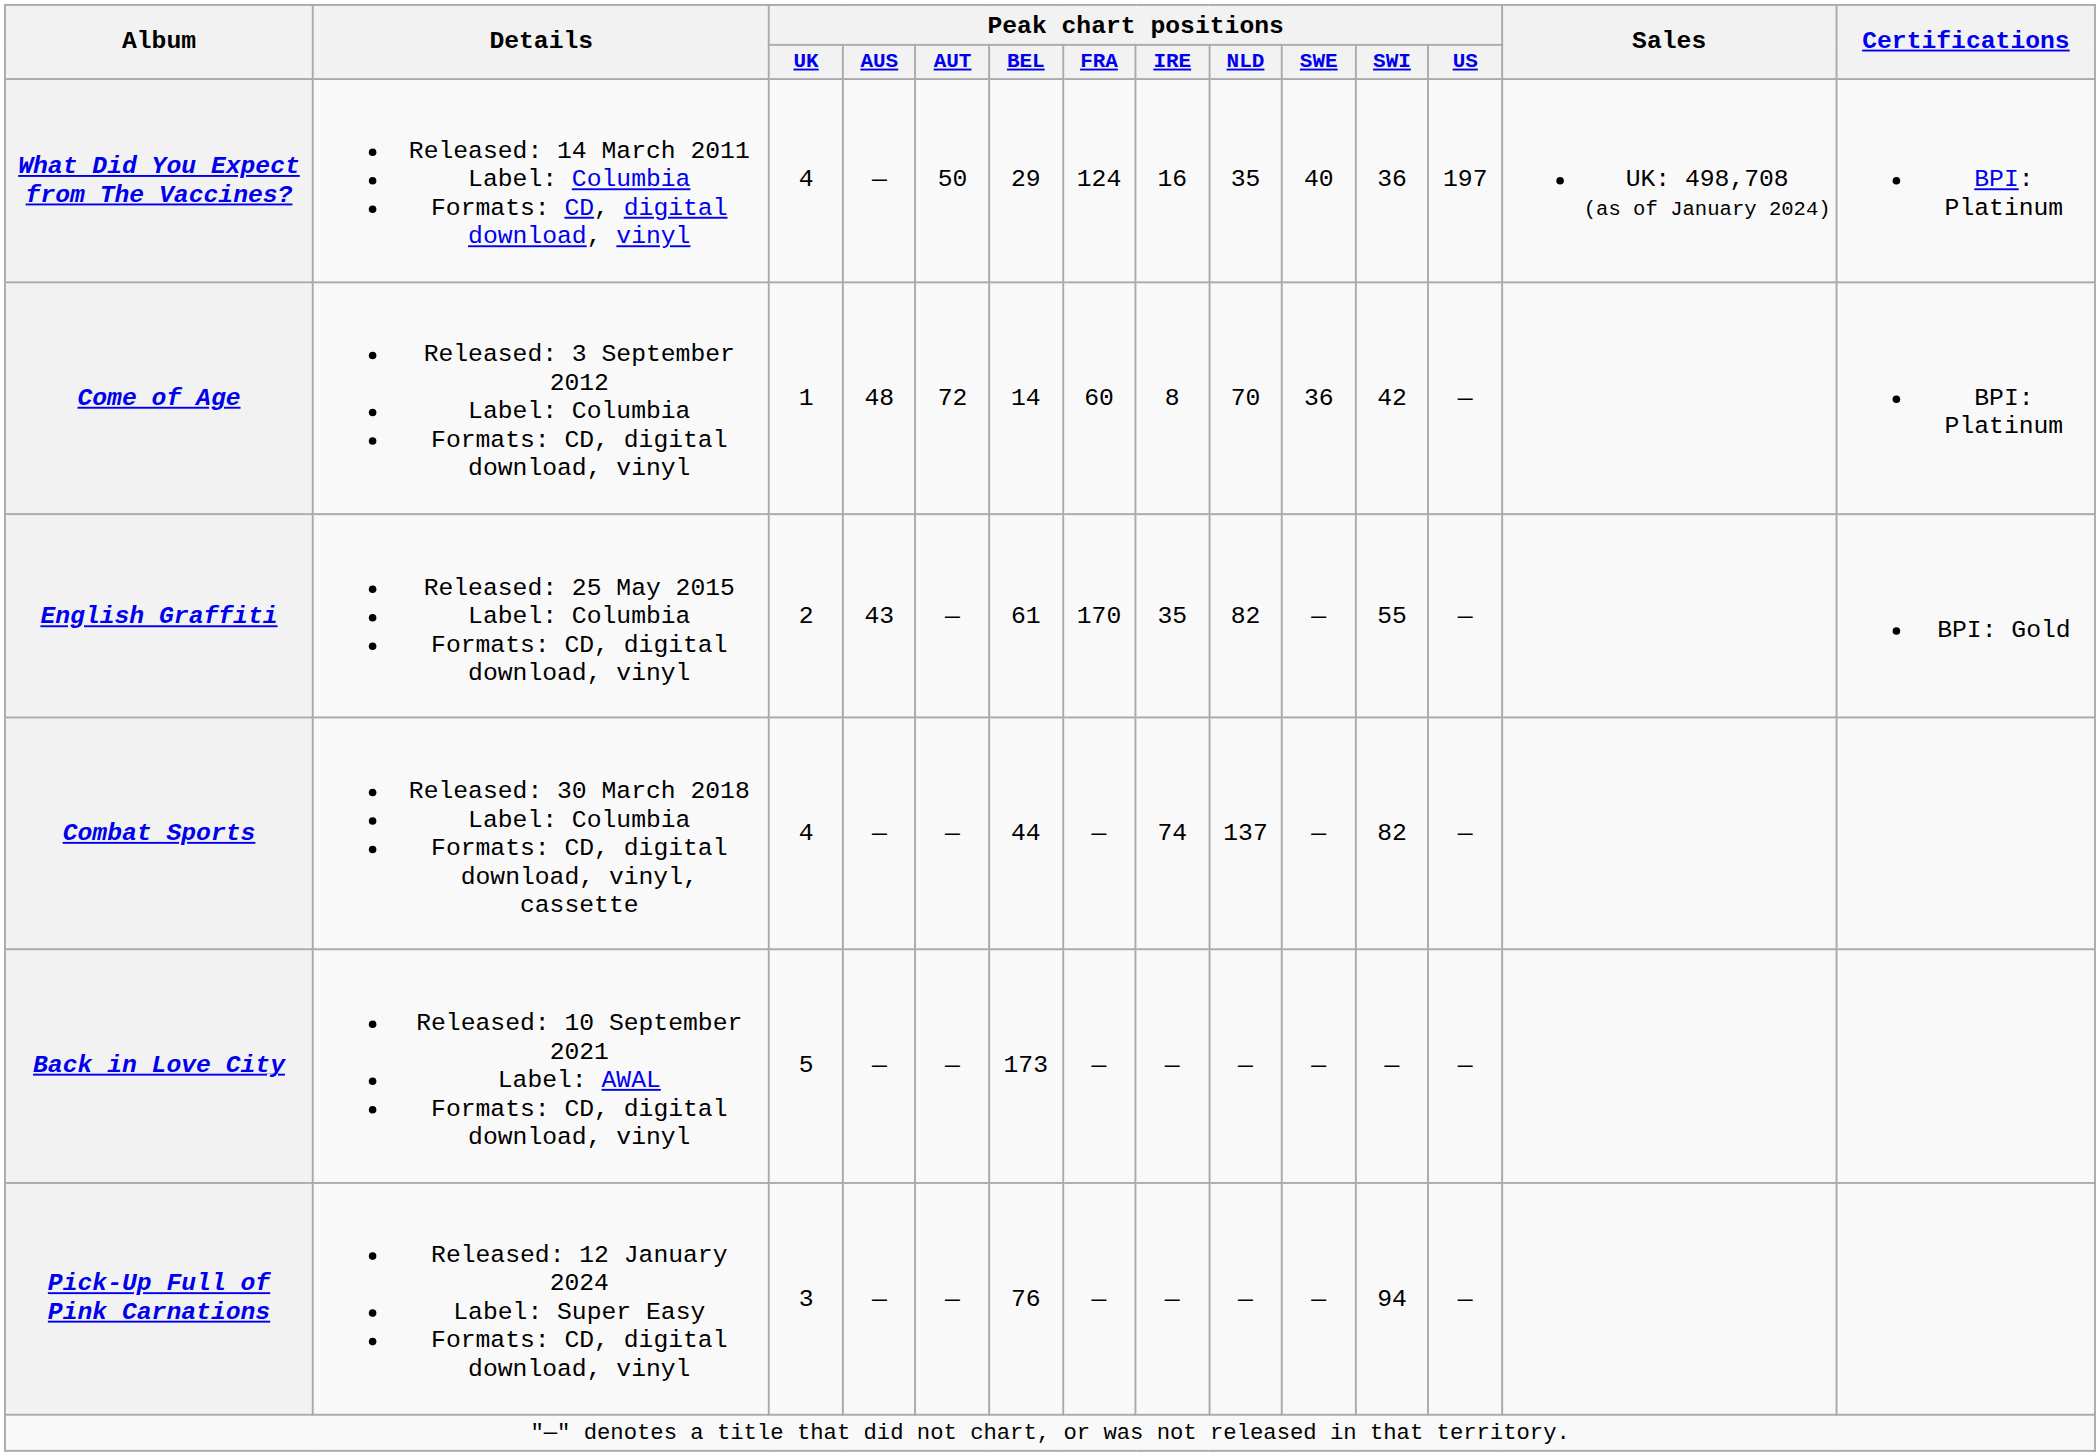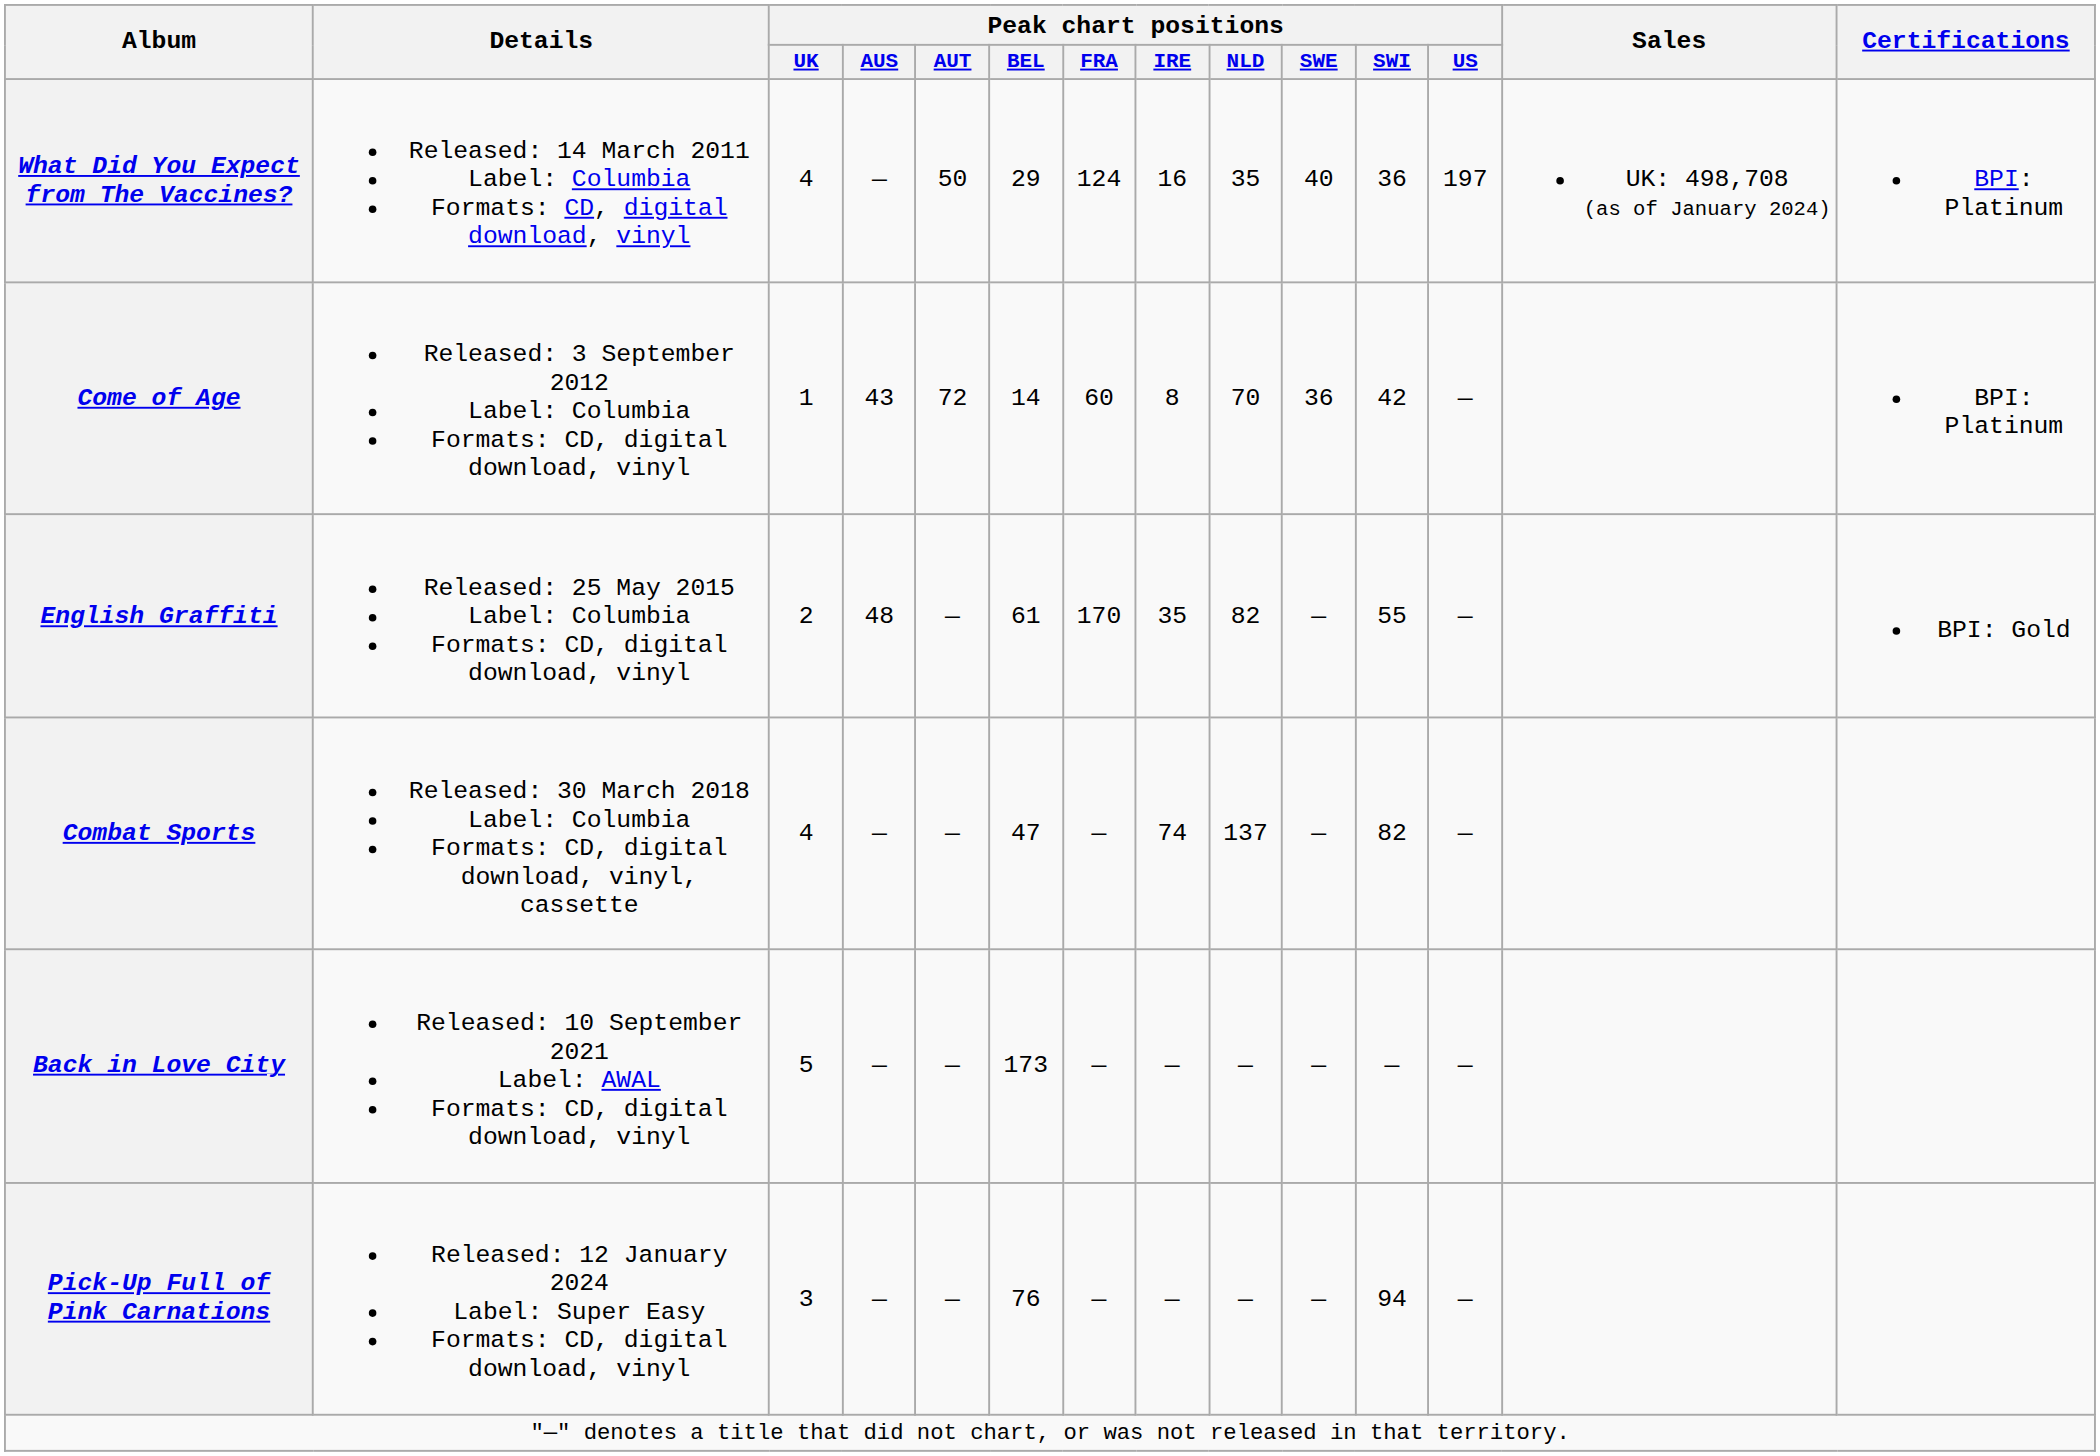Come of Age | Peak chart positions / AUS: 48 -> 43
English Graffiti | Peak chart positions / AUS: 43 -> 48
Combat Sports | Peak chart positions / BEL: 44 -> 47
